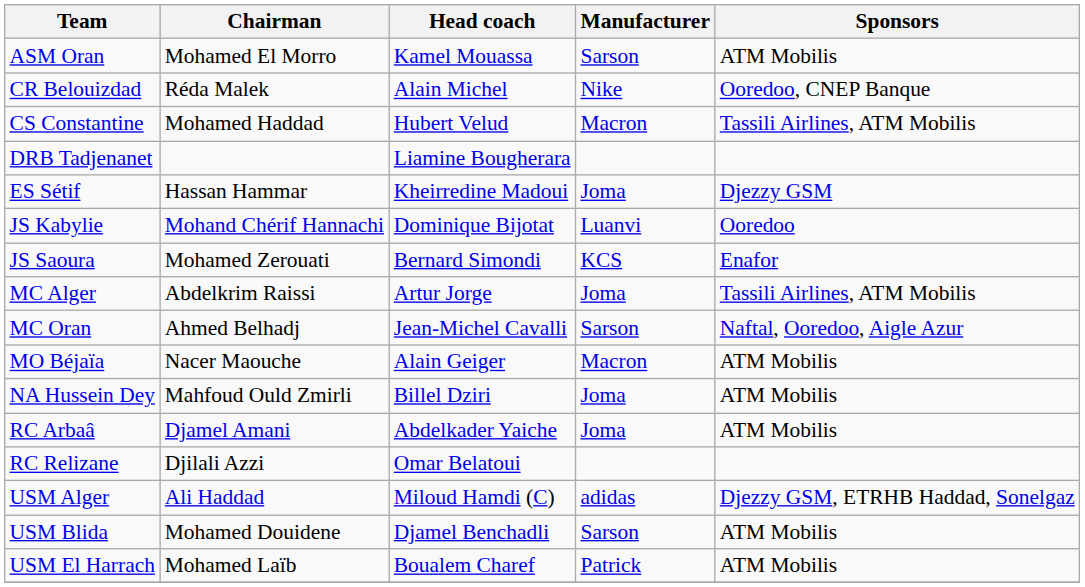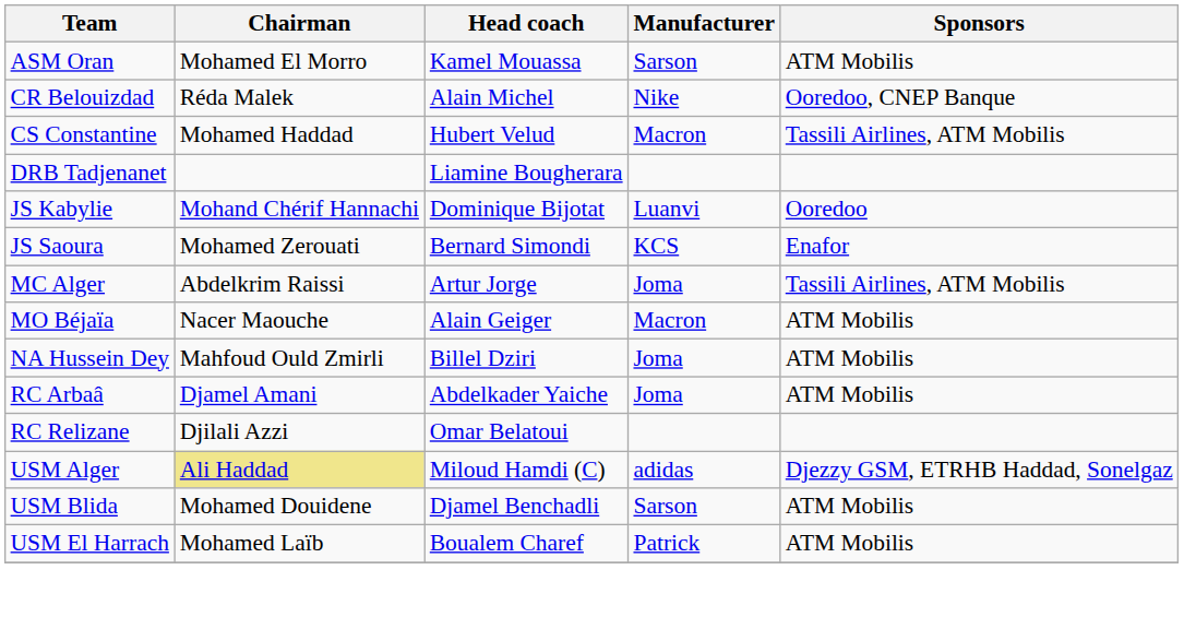- row: ES Sétif | Hassan Hammar | Kheirredine Madoui | Joma | Djezzy GSM
- row: MC Oran | Ahmed Belhadj | Jean-Michel Cavalli | Sarson | Naftal, Ooredoo, Aigle Azur
USM Alger | Chairman: no background -> khaki background
